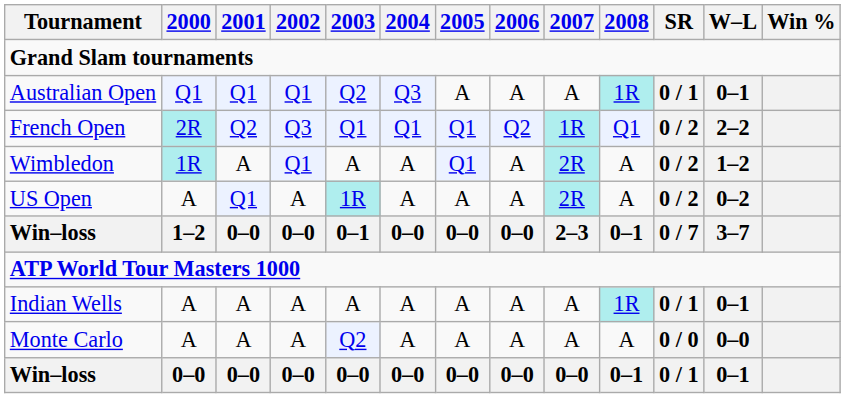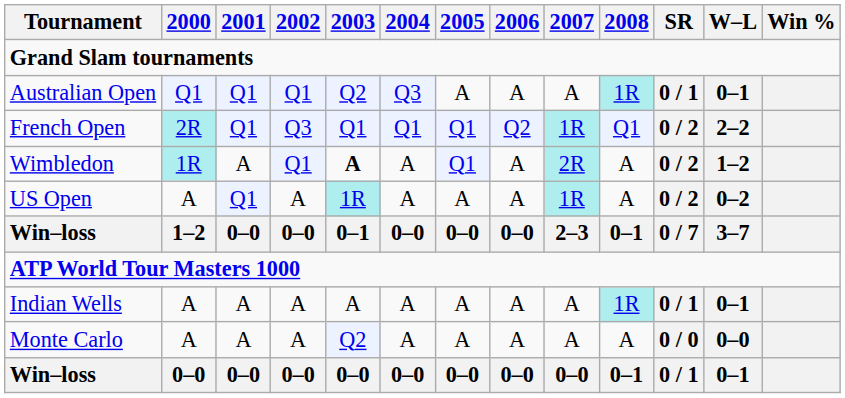French Open | 2001: Q2 -> Q1
Wimbledon | 2003: normal -> bold
US Open | 2007: 2R -> 1R
